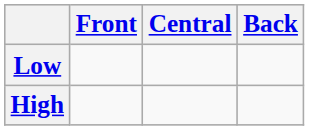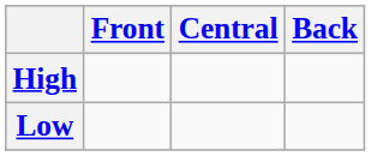rows swapped: High <-> Low
